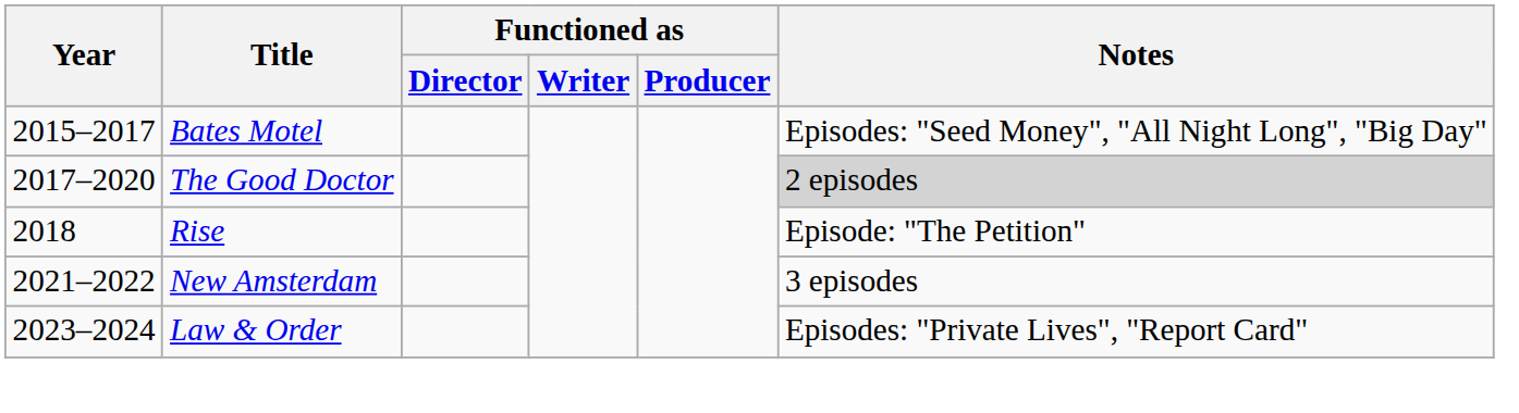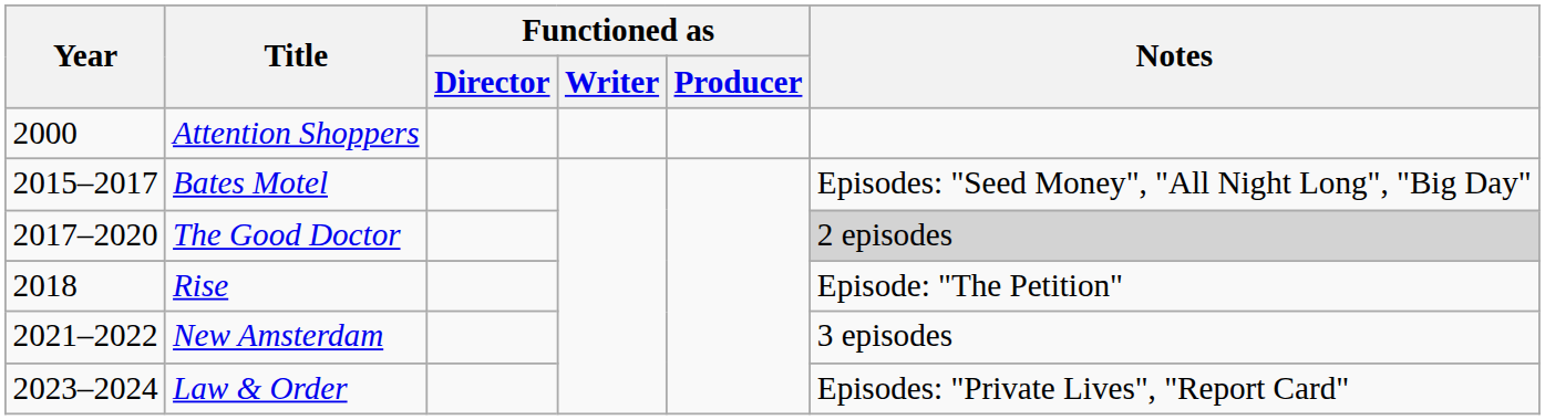+ row: 2000 | Attention Shoppers
